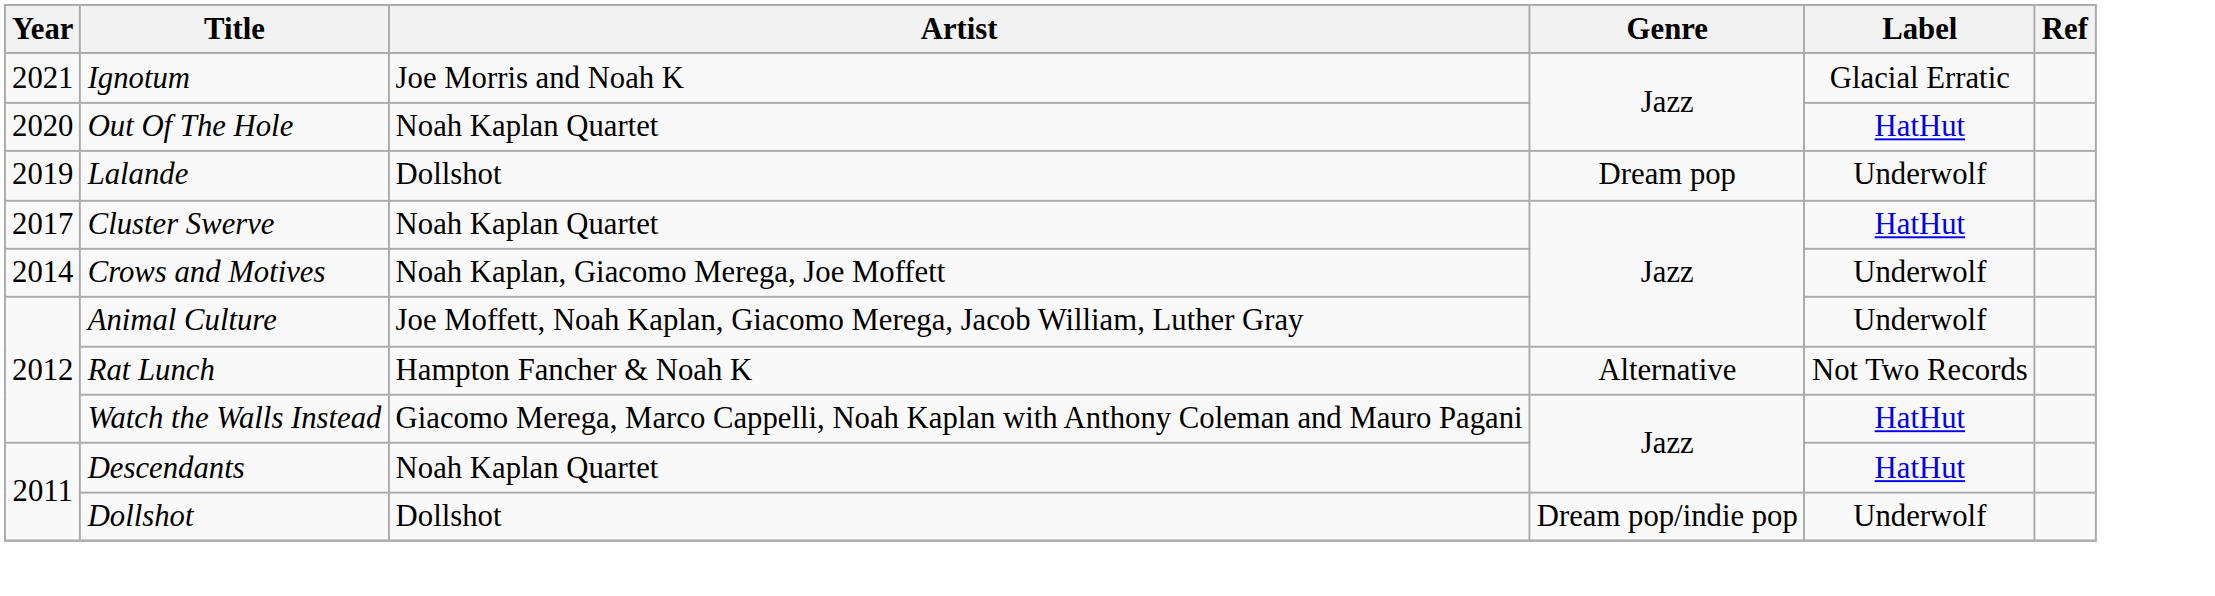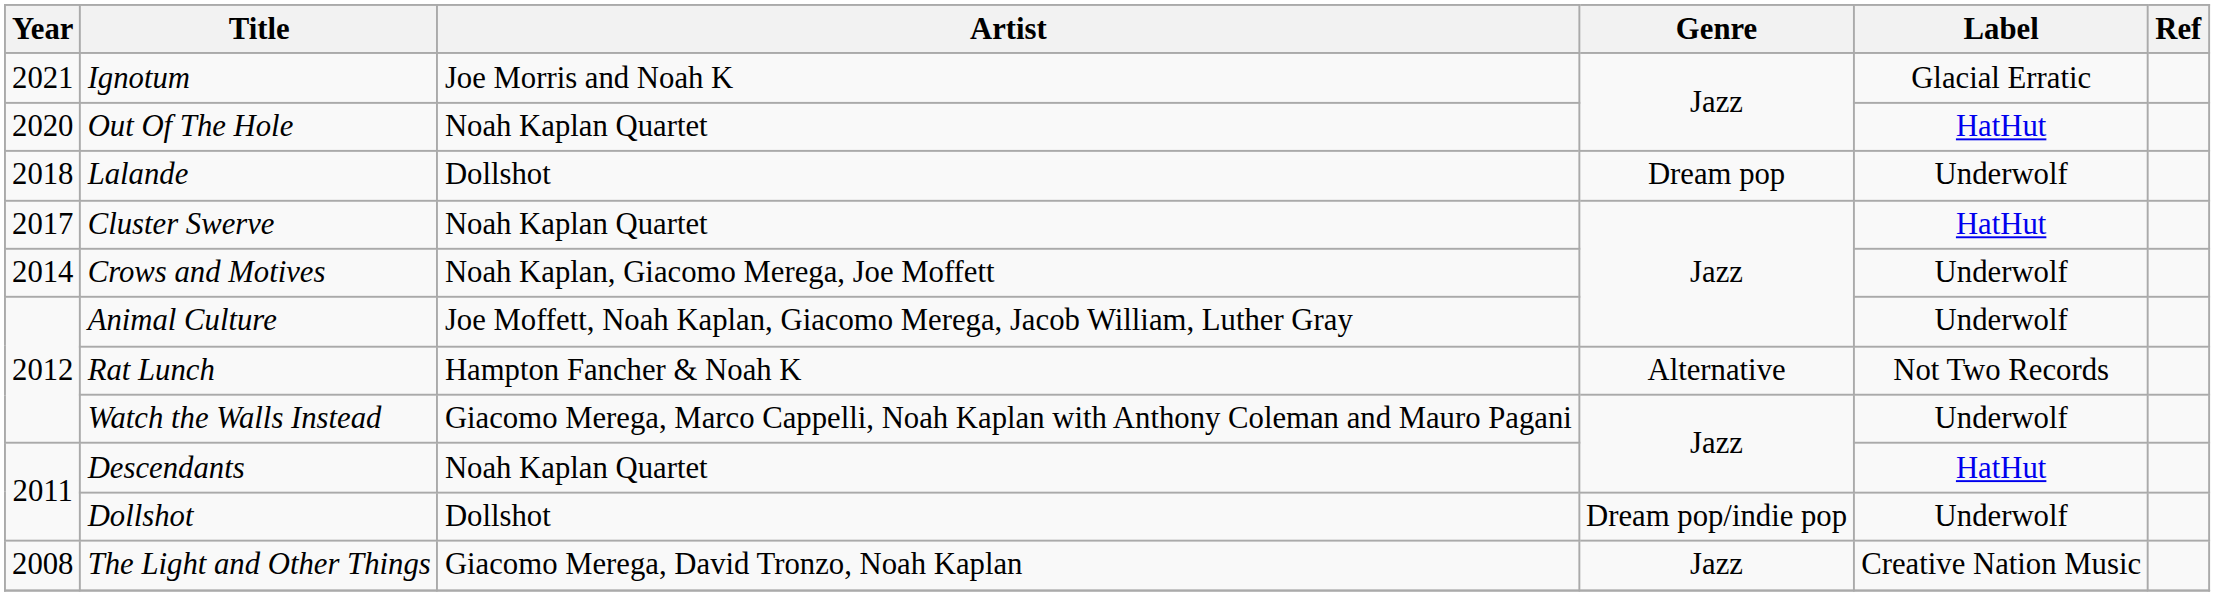Lalande | Year: 2019 -> 2018
Watch the Walls Instead | Label: HatHut -> Underwolf
+ row: 2008 | The Light and Other Things | Giacomo Merega, David Tronzo, Noah Kaplan | Jazz | Creative Nation Music
